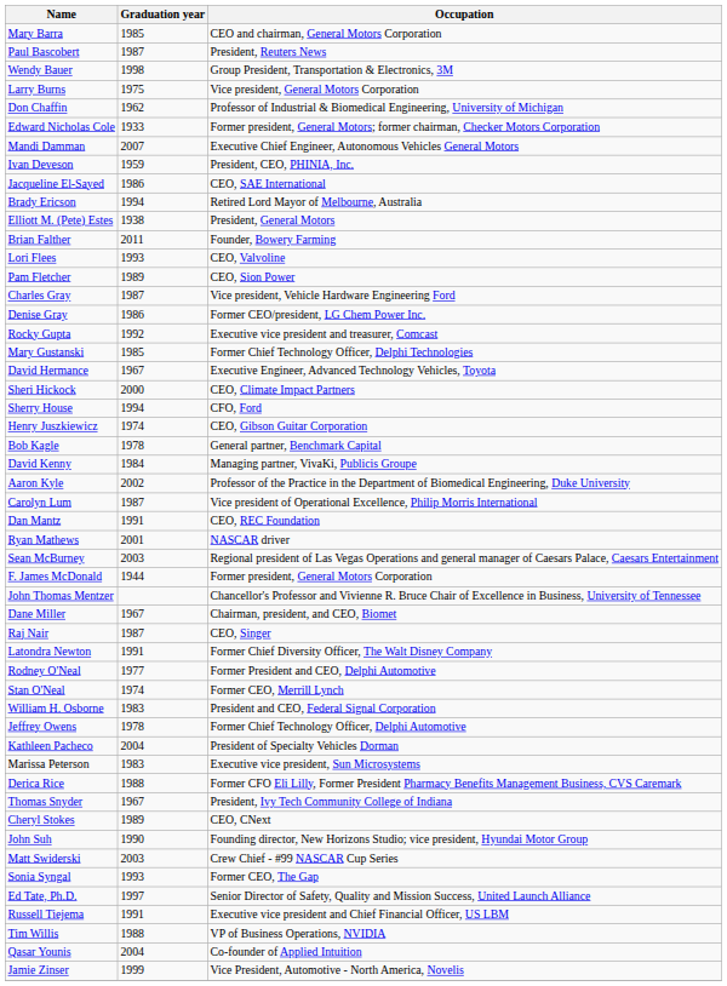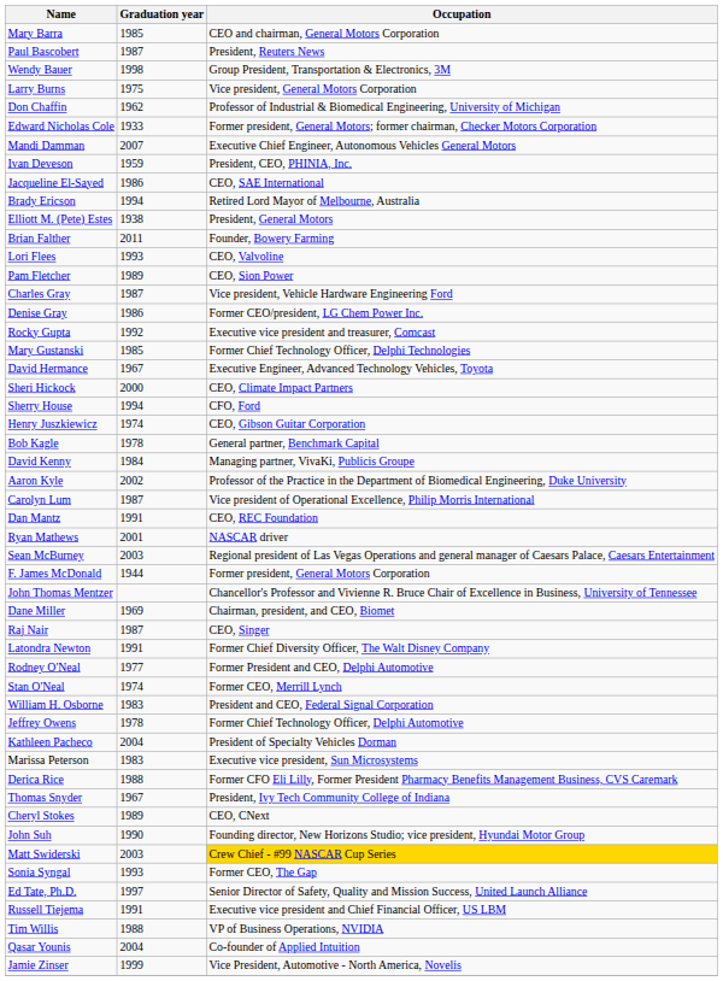Dane Miller | Graduation year: 1967 -> 1969
Matt Swiderski | Occupation: no background -> gold background
